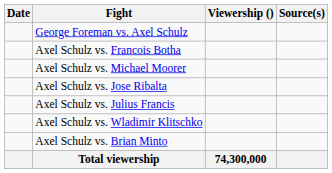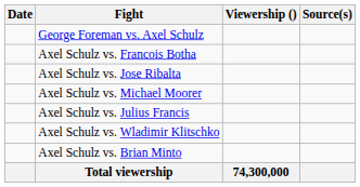rows swapped: Axel Schulz vs. Michael Moorer <-> Axel Schulz vs. Jose Ribalta
